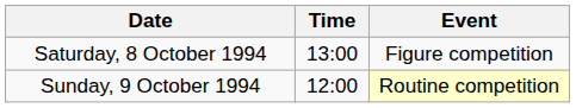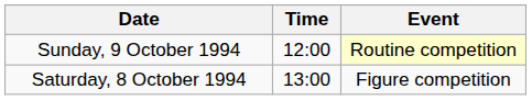rows swapped: Saturday, 8 October 1994 <-> Sunday, 9 October 1994
